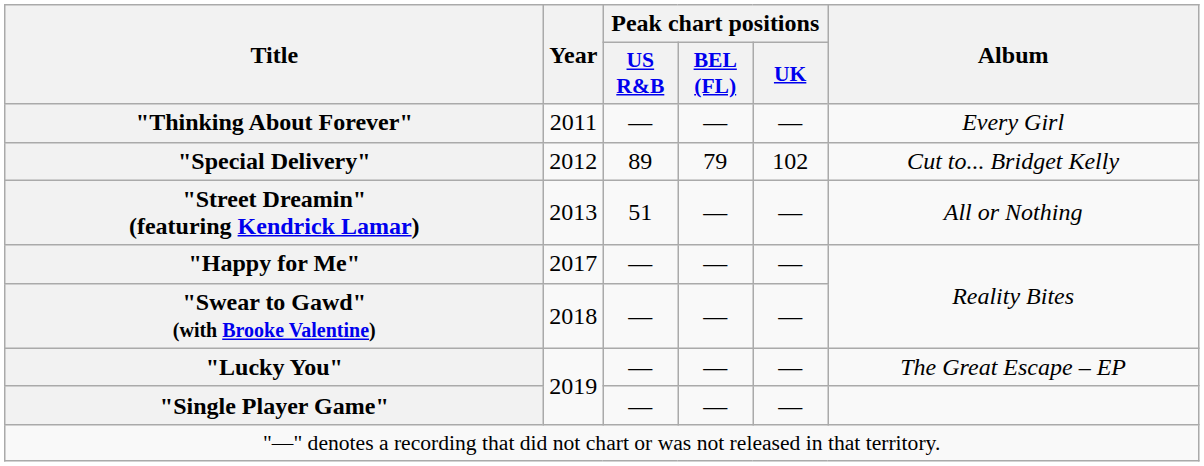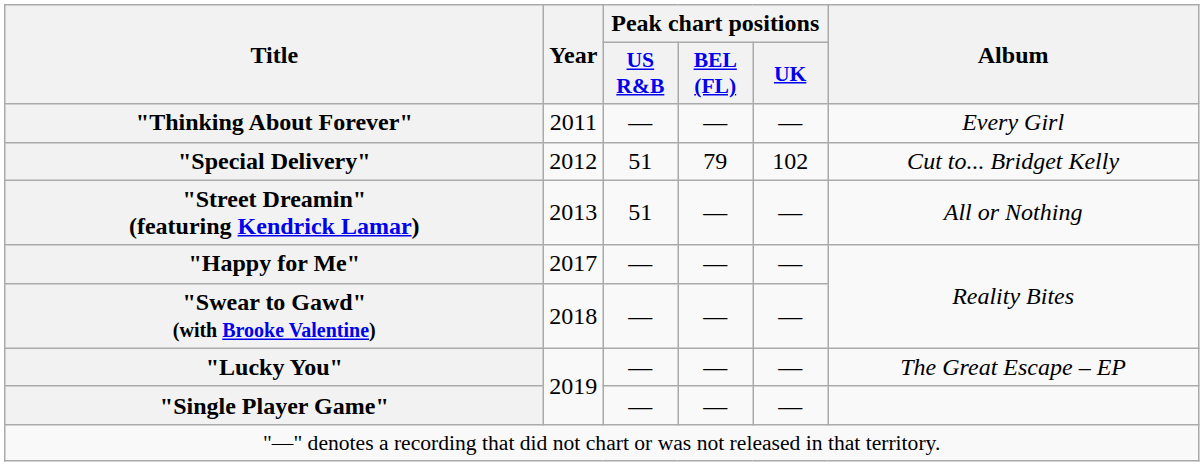"Special Delivery" | Peak chart positions / US R&B: 89 -> 51
